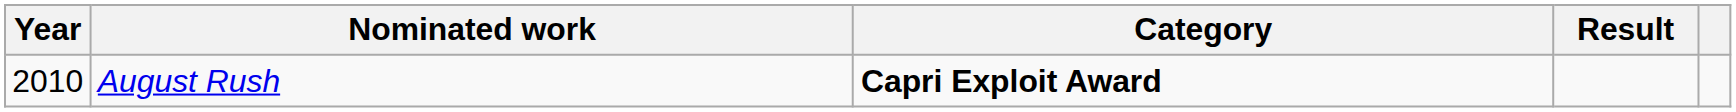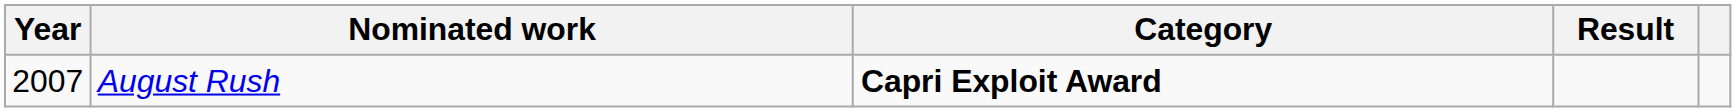August Rush | Year: 2010 -> 2007
